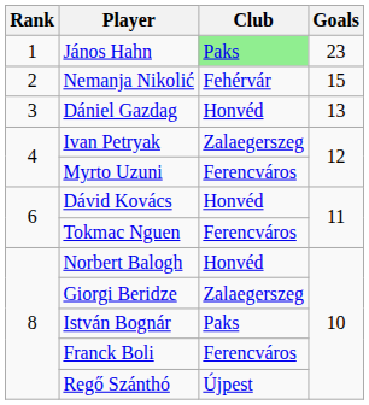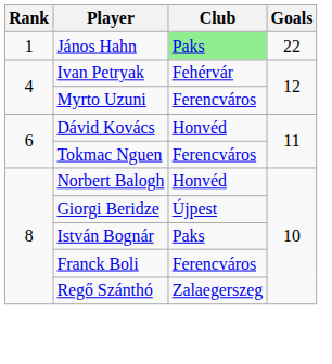János Hahn | Goals: 23 -> 22
- row: 2 | Nemanja Nikolić | Fehérvár | 15
- row: 3 | Dániel Gazdag | Honvéd | 13
Ivan Petryak | Club: Zalaegerszeg -> Fehérvár
Giorgi Beridze | Club: Zalaegerszeg -> Újpest
Regő Szánthó | Club: Újpest -> Zalaegerszeg
